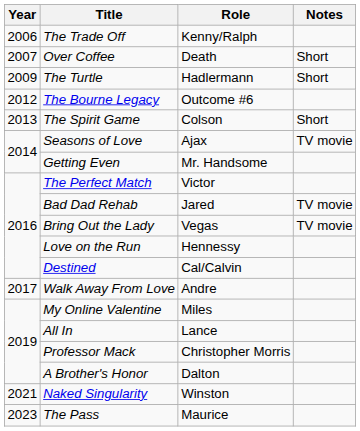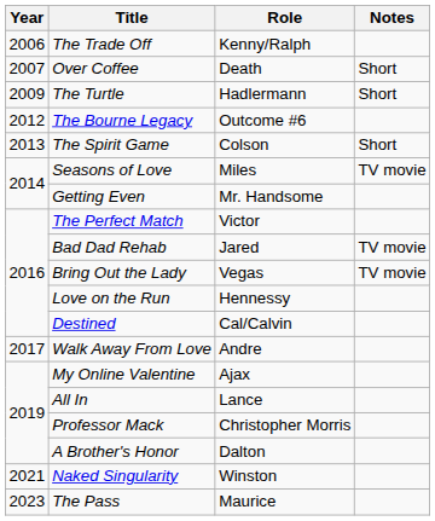Seasons of Love | Role: Ajax -> Miles
My Online Valentine | Role: Miles -> Ajax
